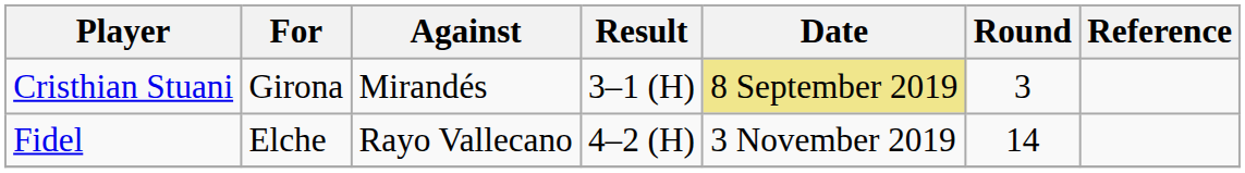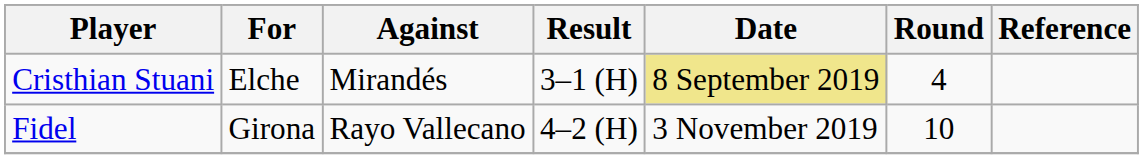Cristhian Stuani | For: Girona -> Elche
Cristhian Stuani | Round: 3 -> 4
Fidel | For: Elche -> Girona
Fidel | Round: 14 -> 10
